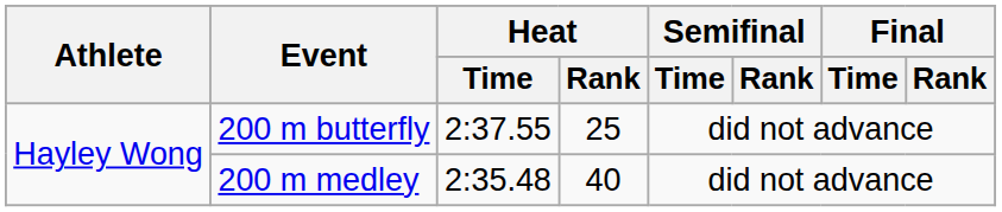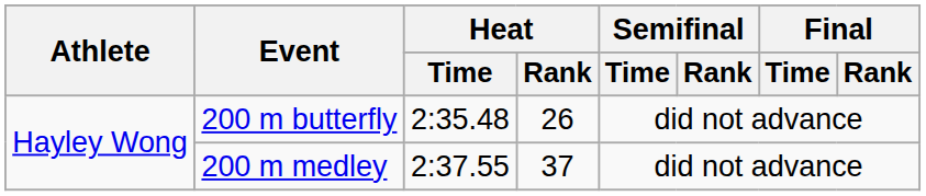200 m butterfly | Heat / Time: 2:37.55 -> 2:35.48
200 m butterfly | Heat / Rank: 25 -> 26
200 m medley | Heat / Time: 2:35.48 -> 2:37.55
200 m medley | Heat / Rank: 40 -> 37
